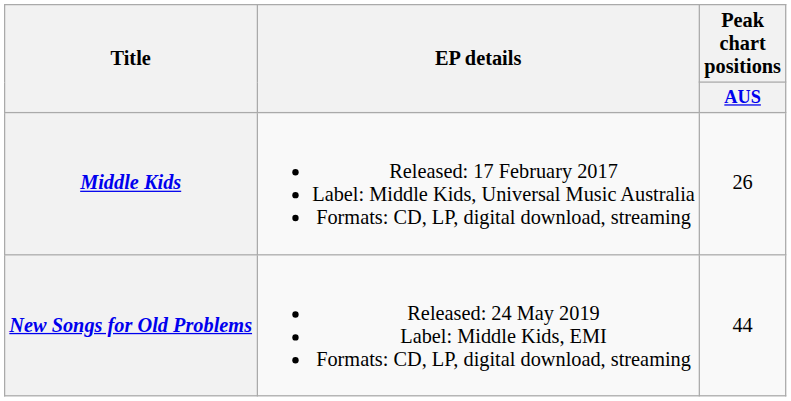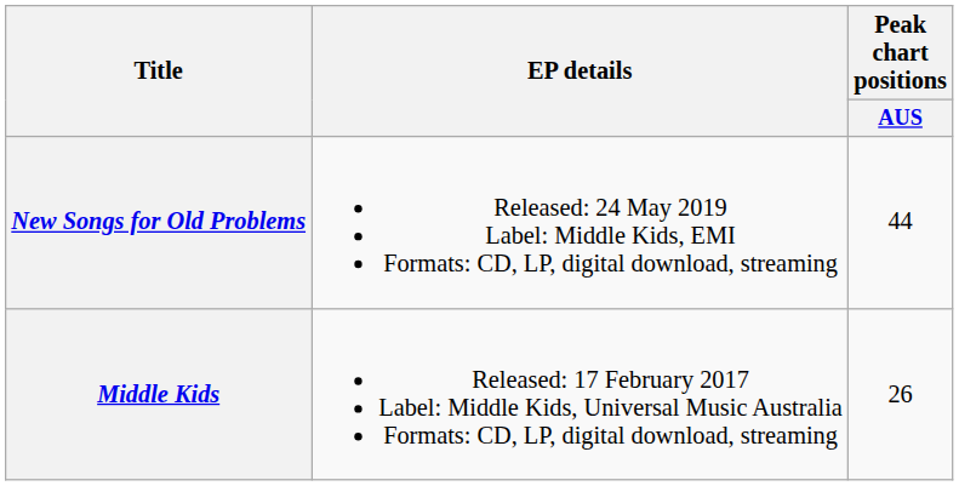rows swapped: Middle Kids <-> New Songs for Old Problems
